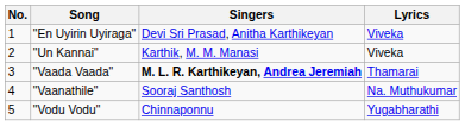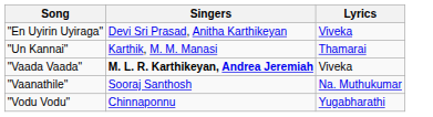- column: No. | 1 | 2 | 3 | 4 | 5
"Un Kannai" | Lyrics: Viveka -> Thamarai
"Vaada Vaada" | Lyrics: Thamarai -> Viveka
